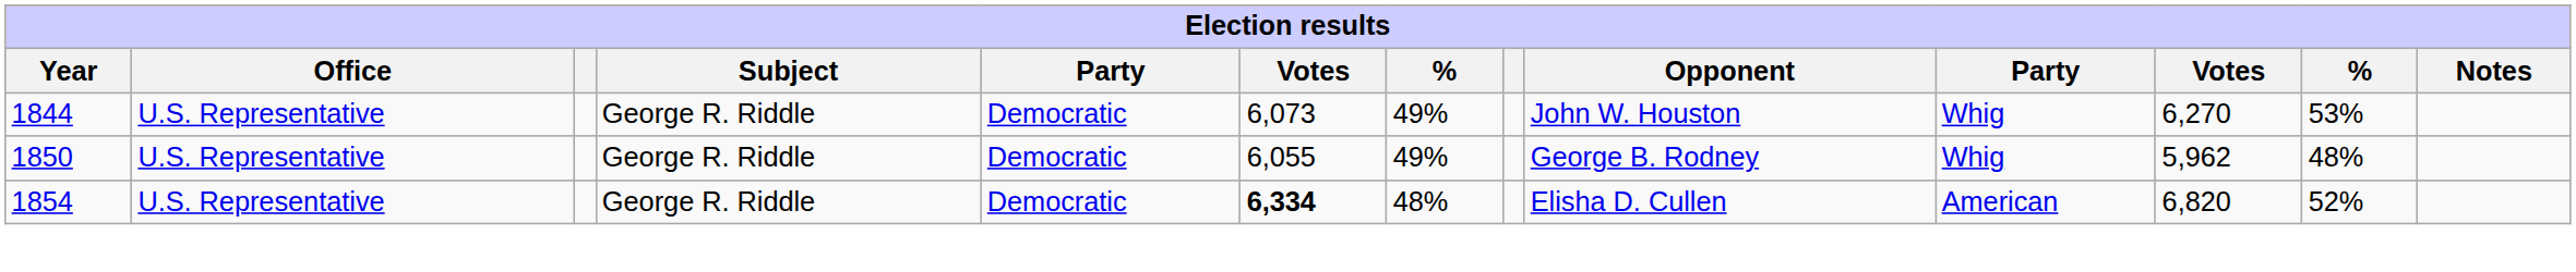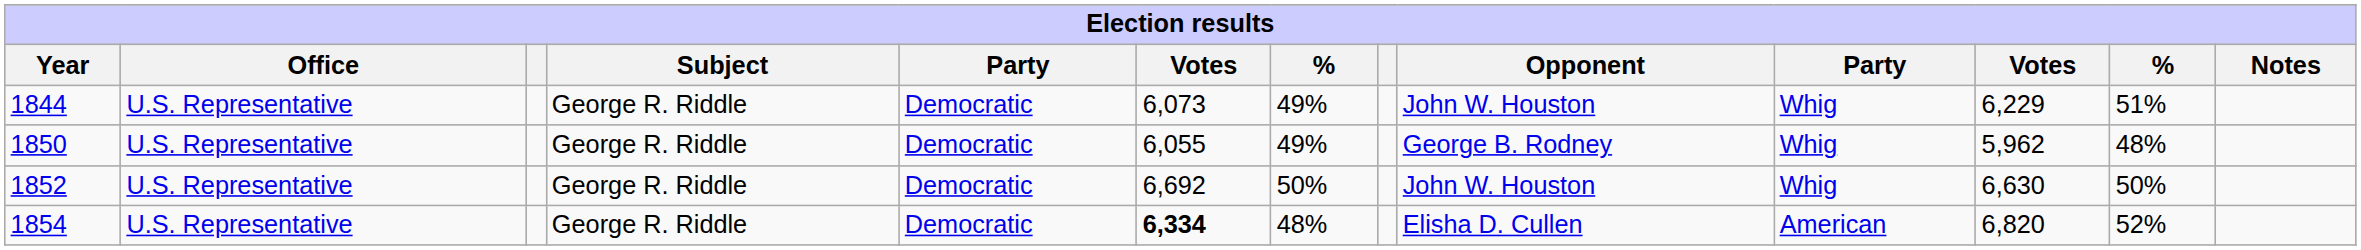1844 | column 11: 6,270 -> 6,229
1844 | column 12: 53% -> 51%
+ row: 1852 | U.S. Representative | George R. Riddle | Democratic | 6,692 | 50% | John W. Houston | Whig | 6,630 | 50%
